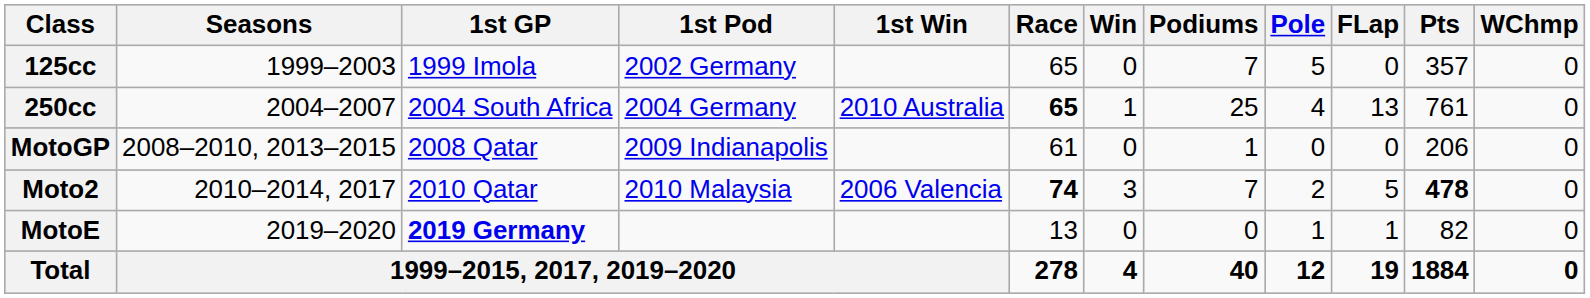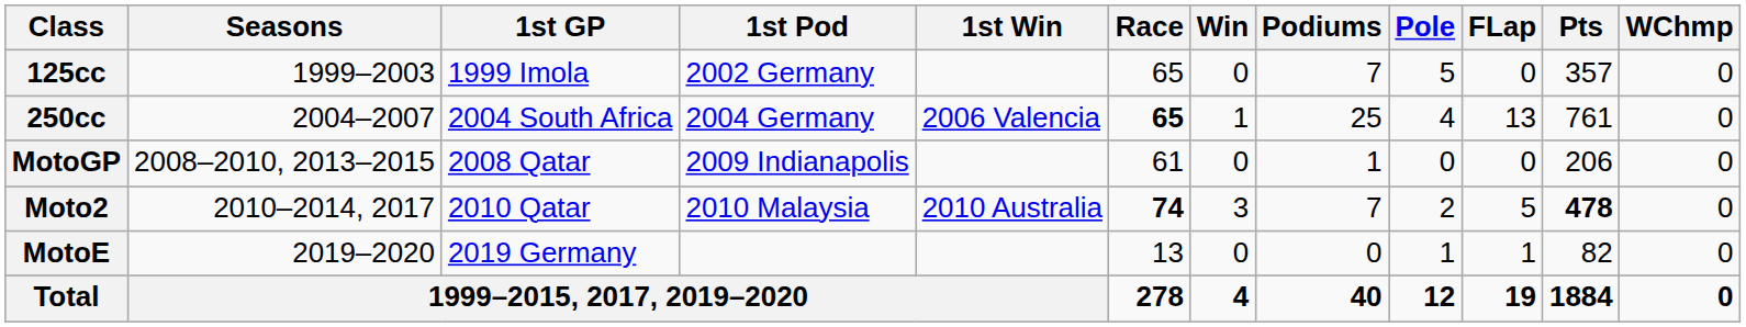250cc | 1st Win: 2010 Australia -> 2006 Valencia
Moto2 | 1st Win: 2006 Valencia -> 2010 Australia
MotoE | 1st GP: bold -> normal
